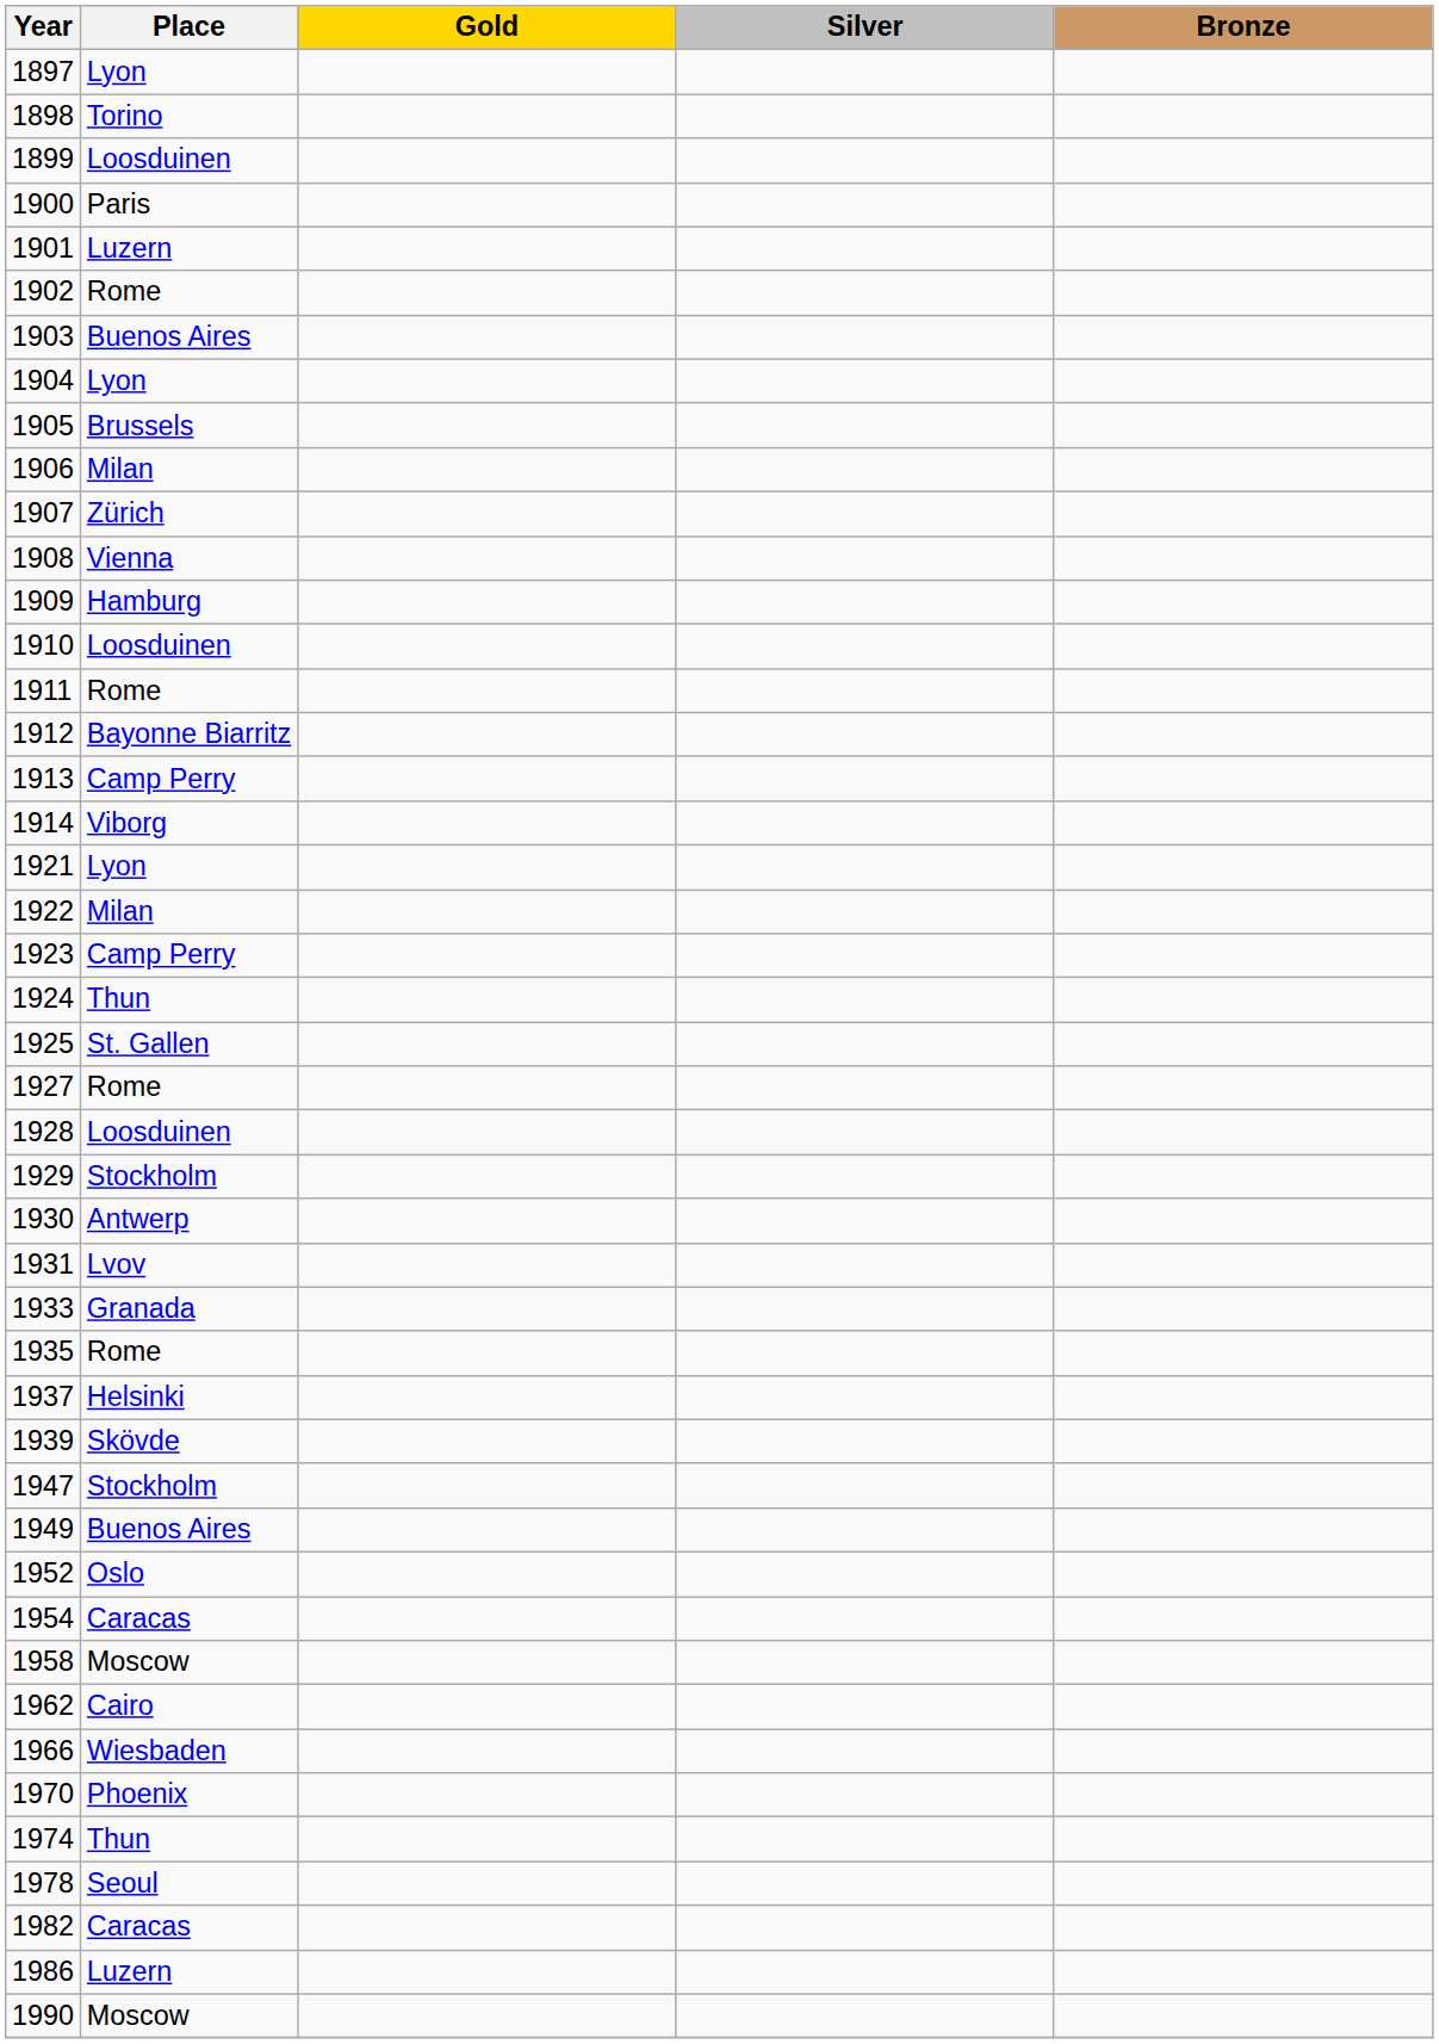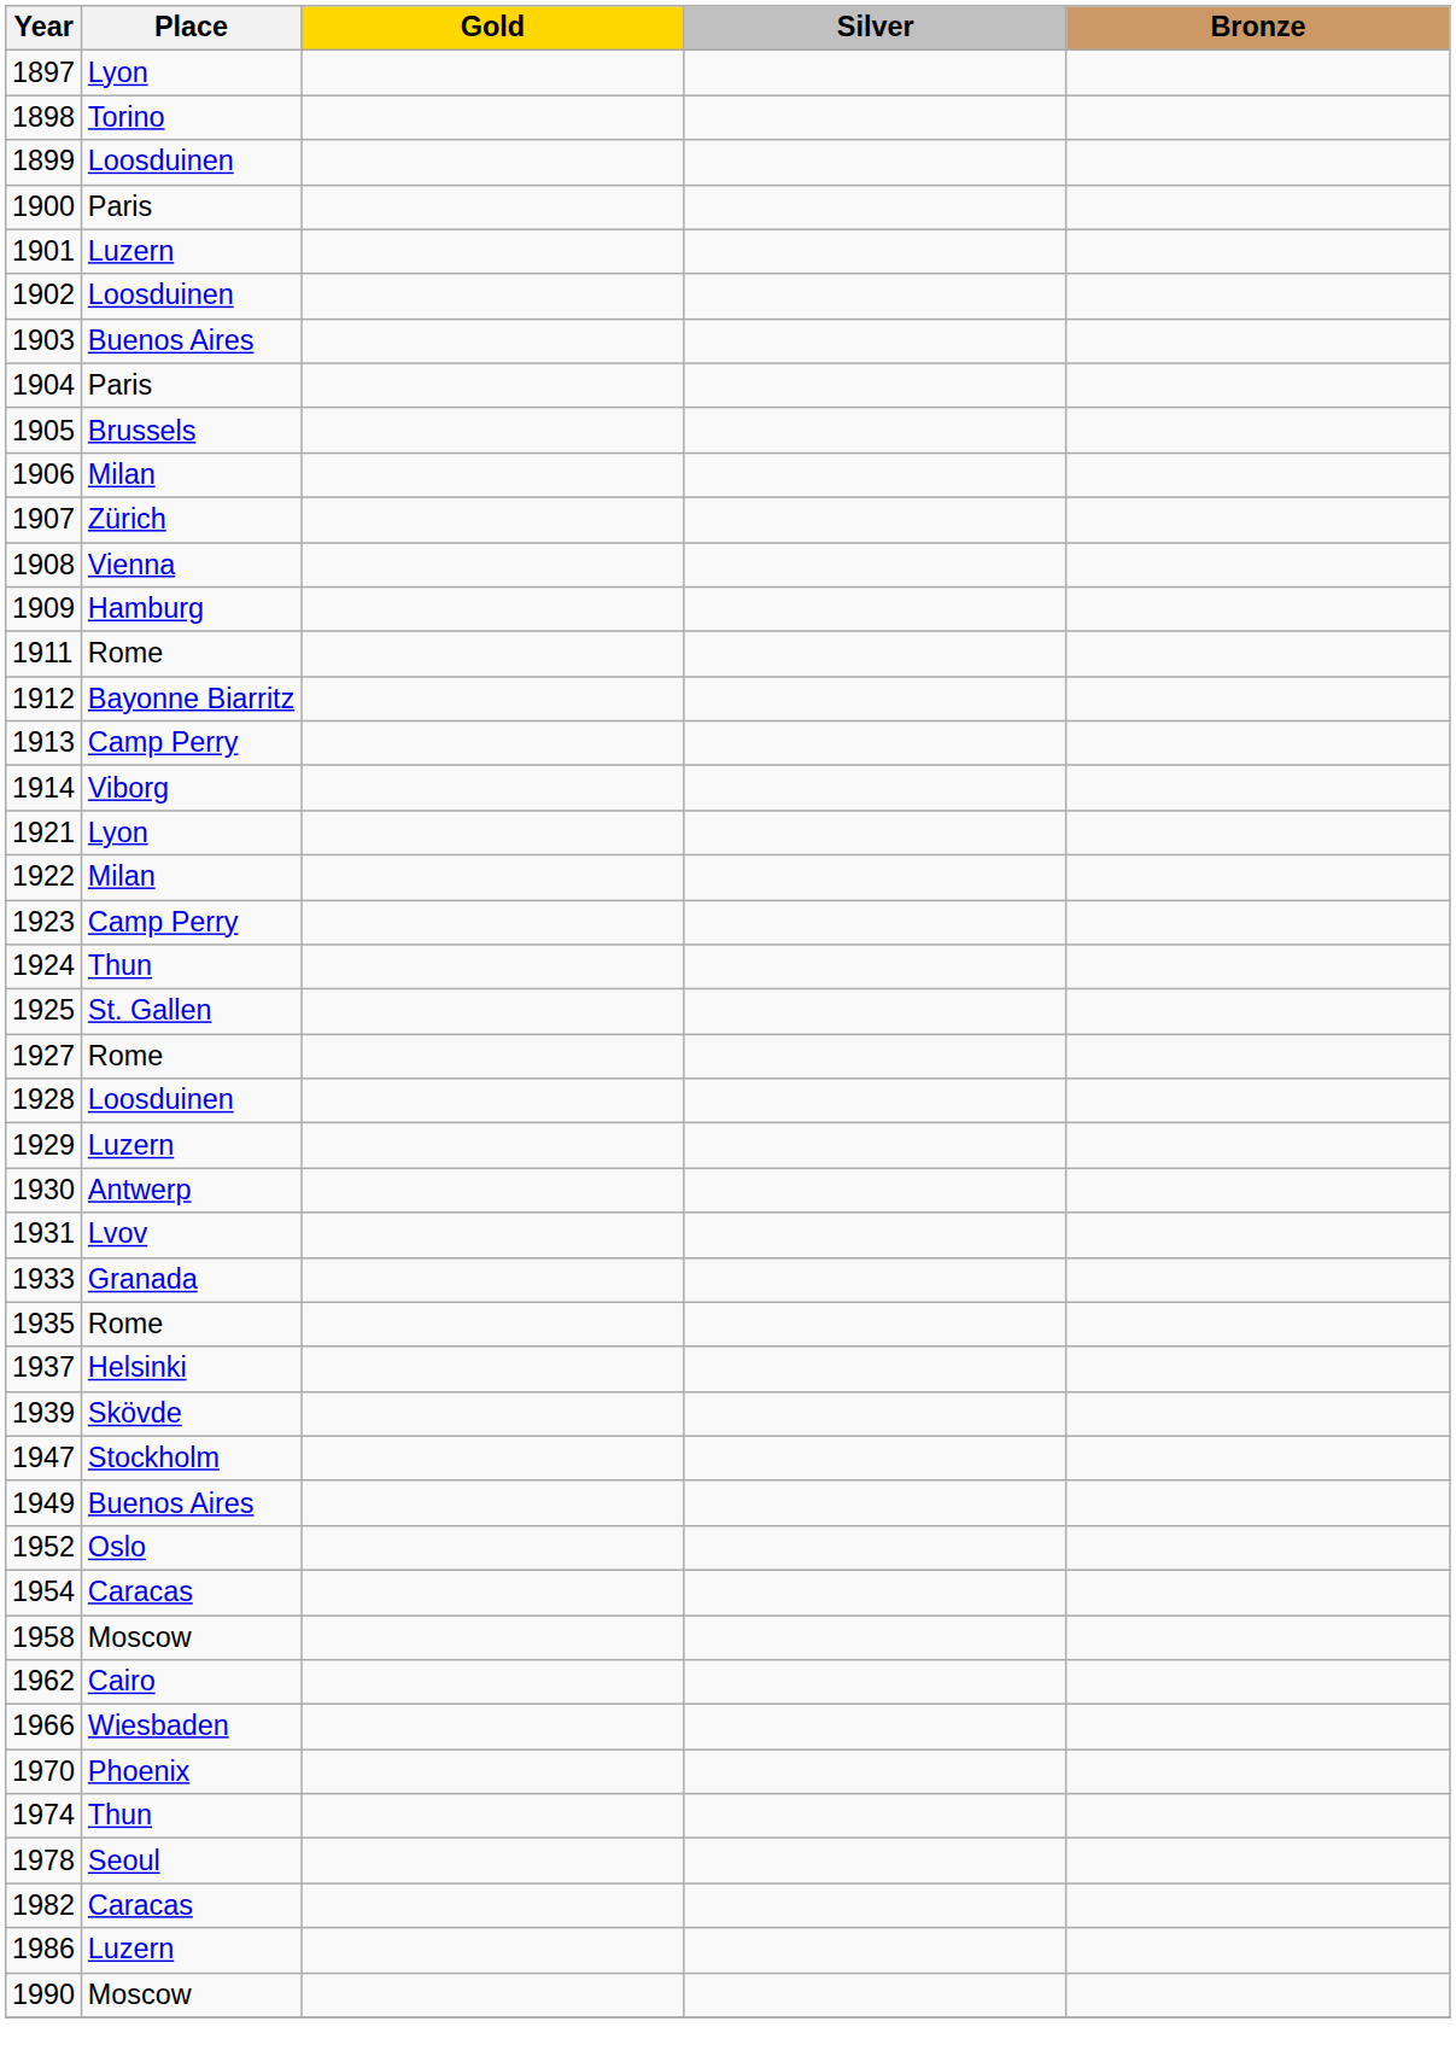1902 | Place: Rome -> Loosduinen
1904 | Place: Lyon -> Paris
- row: 1910 | Loosduinen
1929 | Place: Stockholm -> Luzern
